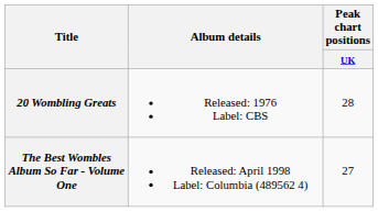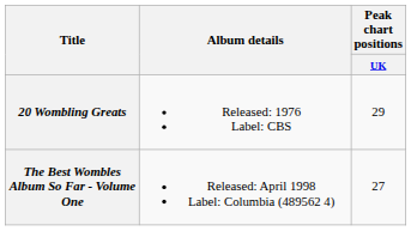20 Wombling Greats | Peak chart positions / UK: 28 -> 29
